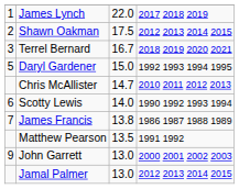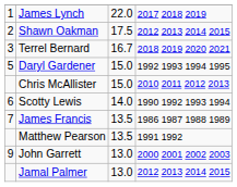Chris McAllister | column 3: 14.7 -> 15.0
James Francis | column 3: 13.8 -> 13.5
